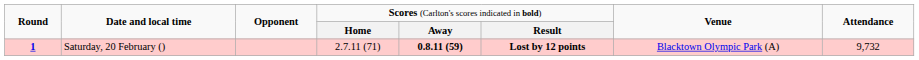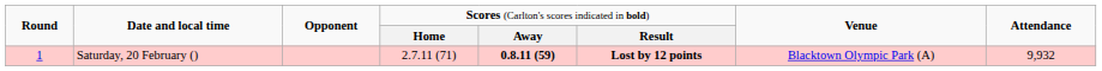Saturday, 20 February () | column 1: bold -> normal
Saturday, 20 February () | column 8: 9,732 -> 9,932
